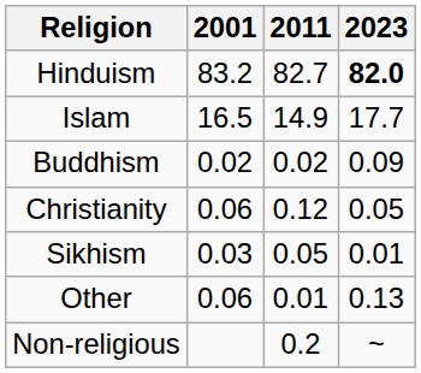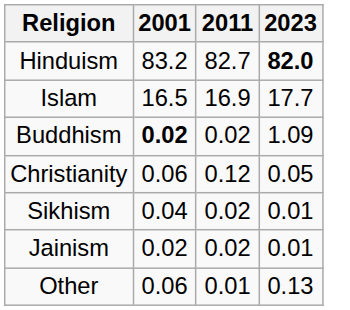Islam | 2011: 14.9 -> 16.9
Buddhism | 2001: normal -> bold
Buddhism | 2023: 0.09 -> 1.09
Sikhism | 2001: 0.03 -> 0.04
Sikhism | 2011: 0.05 -> 0.02
+ row: Jainism | 0.02 | 0.02 | 0.01
- row: Non-religious | 0.2 | ~
